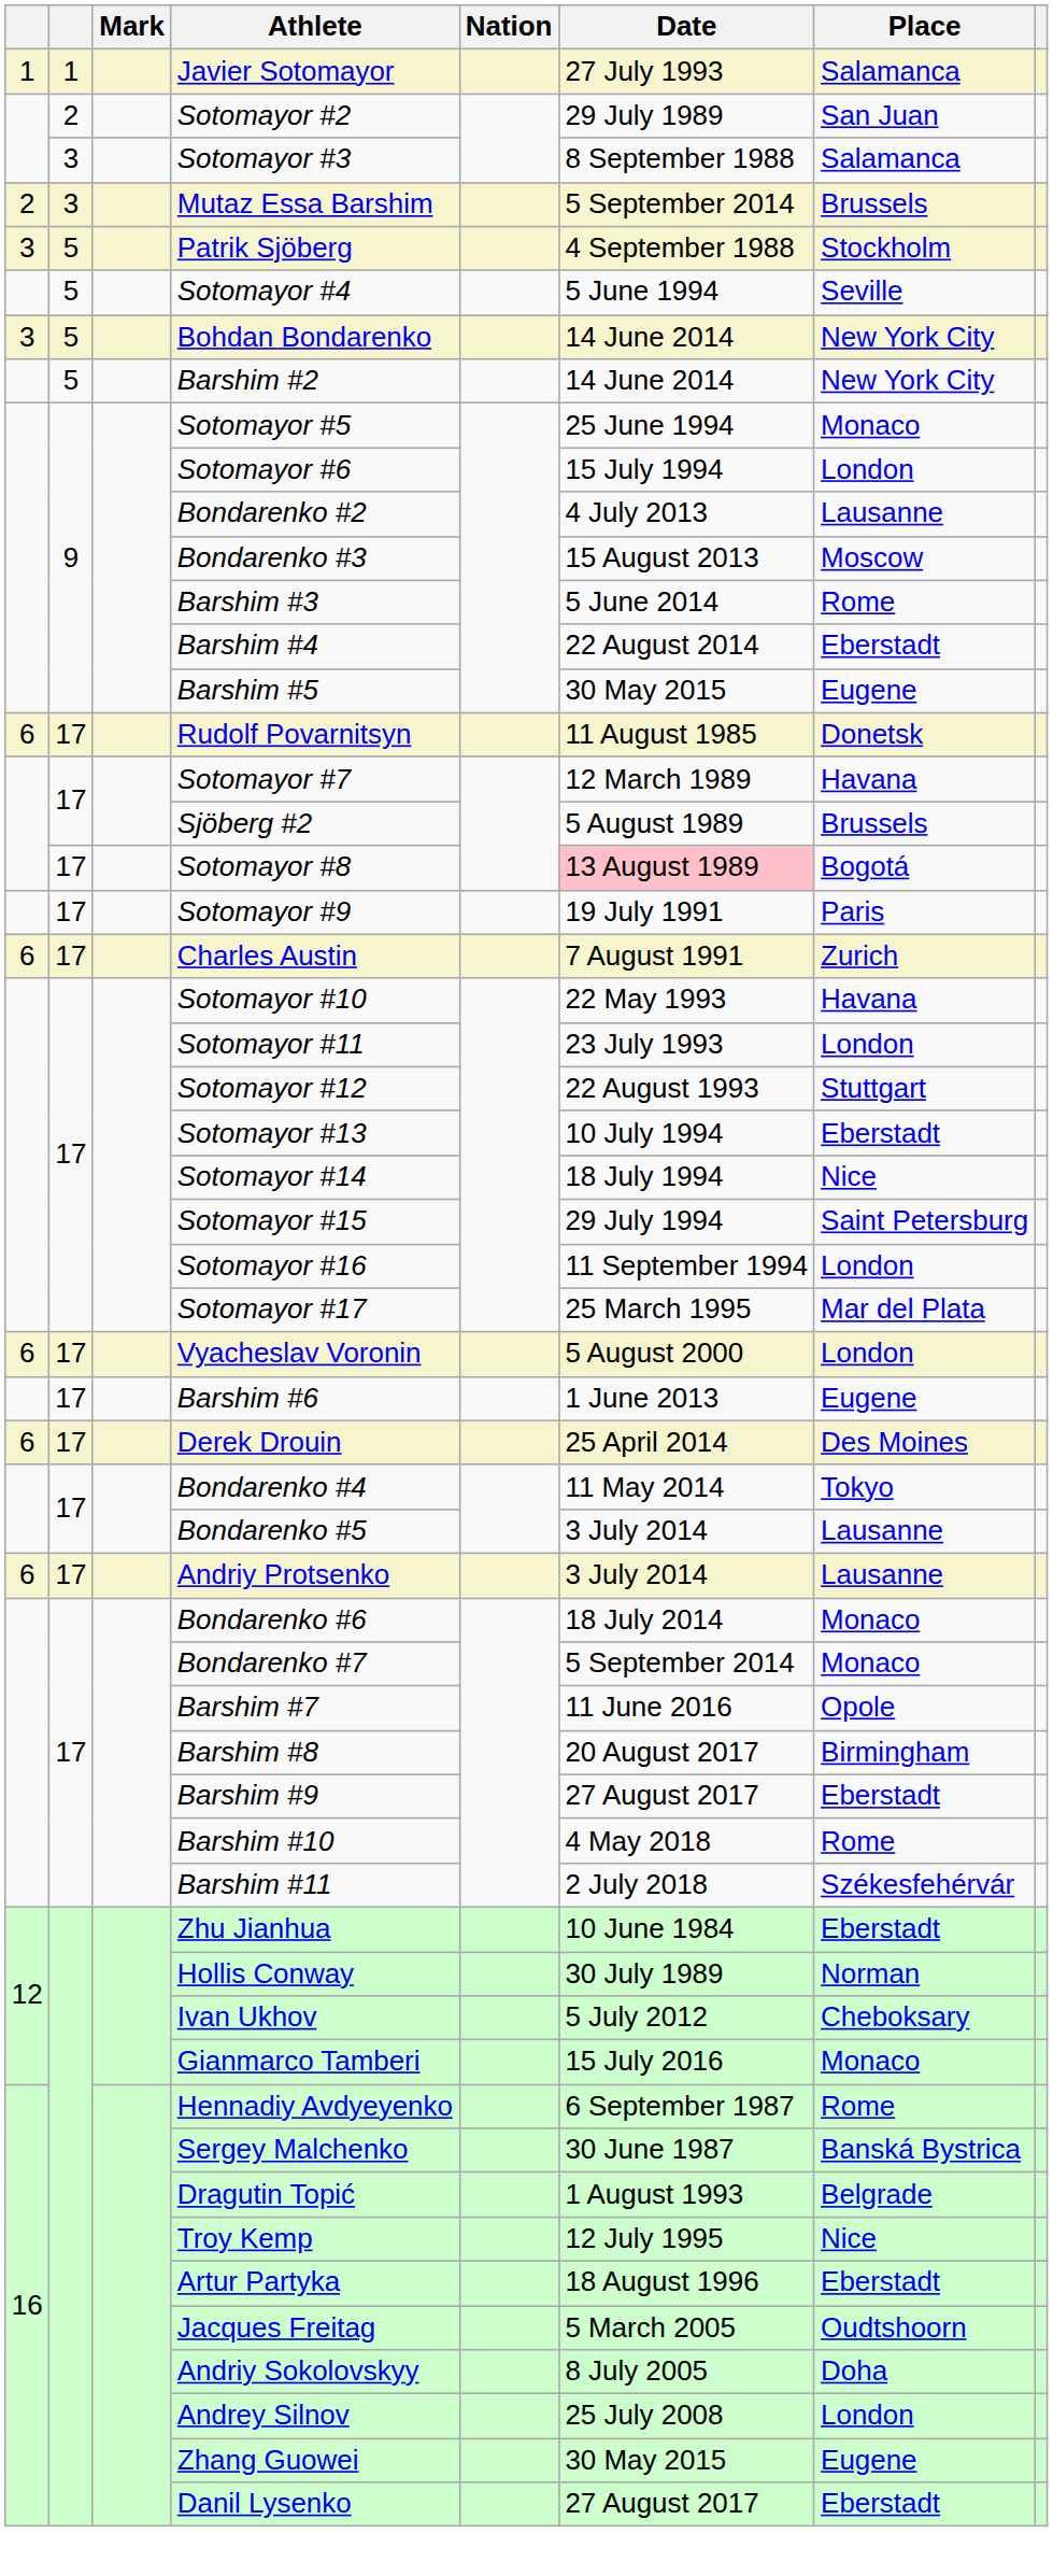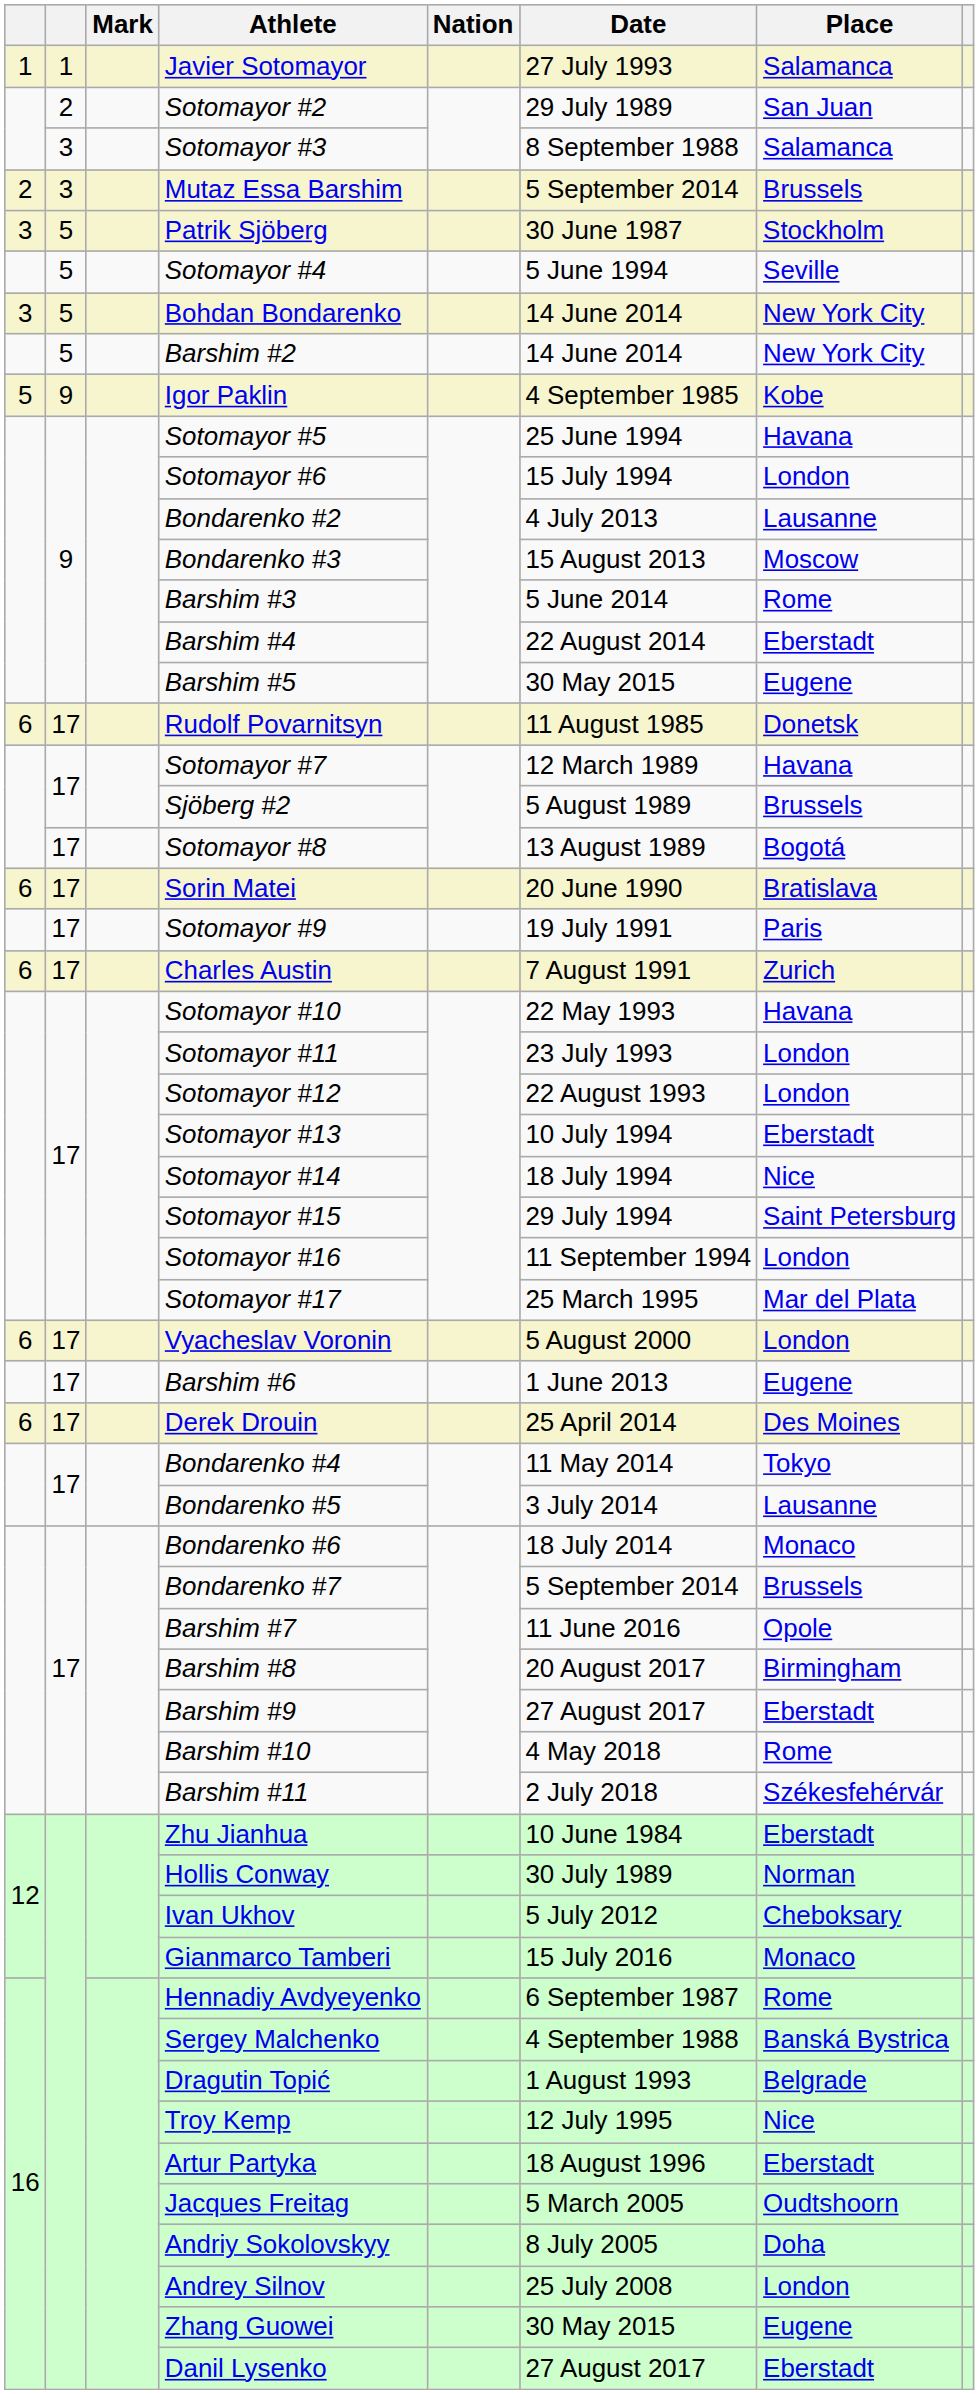Patrik Sjöberg | Date: 4 September 1988 -> 30 June 1987
+ row: 5 | 9 | Igor Paklin | 4 September 1985 | Kobe
Sotomayor #5 | Place: Monaco -> Havana
Sotomayor #8 | Date: pink background -> no background
+ row: 6 | 17 | Sorin Matei | 20 June 1990 | Bratislava
Sotomayor #12 | Place: Stuttgart -> London
- row: 6 | 17 | Andriy Protsenko | 3 July 2014 | Lausanne
Bondarenko #7 | Place: Monaco -> Brussels
Sergey Malchenko | Date: 30 June 1987 -> 4 September 1988
